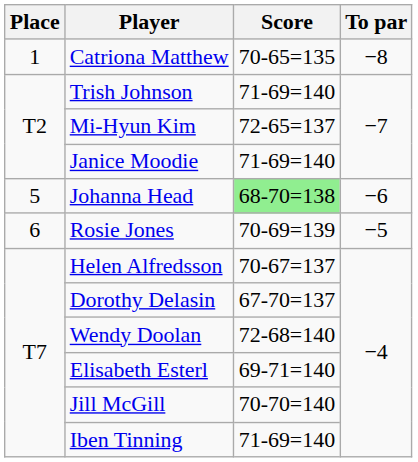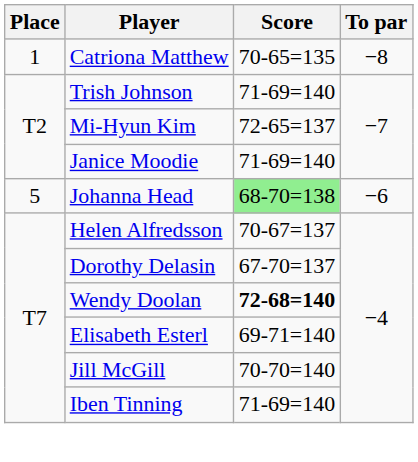- row: 6 | Rosie Jones | 70-69=139 | −5
Wendy Doolan | Score: normal -> bold
